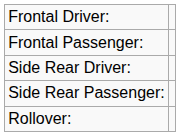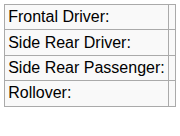- row: Frontal Passenger:
